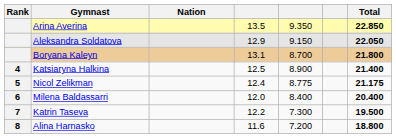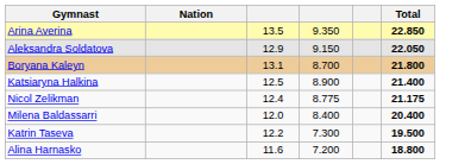- column: Rank | 4 | 5 | 6 | 7 | 8
